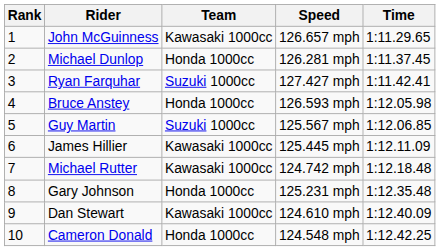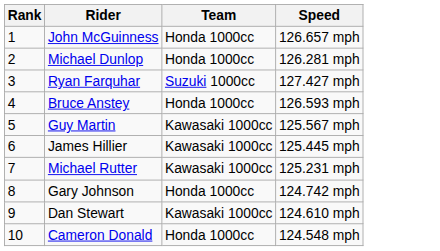- column: Time | 1:11.29.65 | 1:11.37.45 | 1:11.42.41 | 1:12.05.98 | 1:12.06.85 | 1:12.11.09 | 1:12.18.48 | 1:12.35.48 | 1:12.40.09 | 1:12.42.25
John McGuinness | Team: Kawasaki 1000cc -> Honda 1000cc
Guy Martin | Team: Suzuki 1000cc -> Kawasaki 1000cc
Michael Rutter | Speed: 124.742 mph -> 125.231 mph
Gary Johnson | Speed: 125.231 mph -> 124.742 mph
